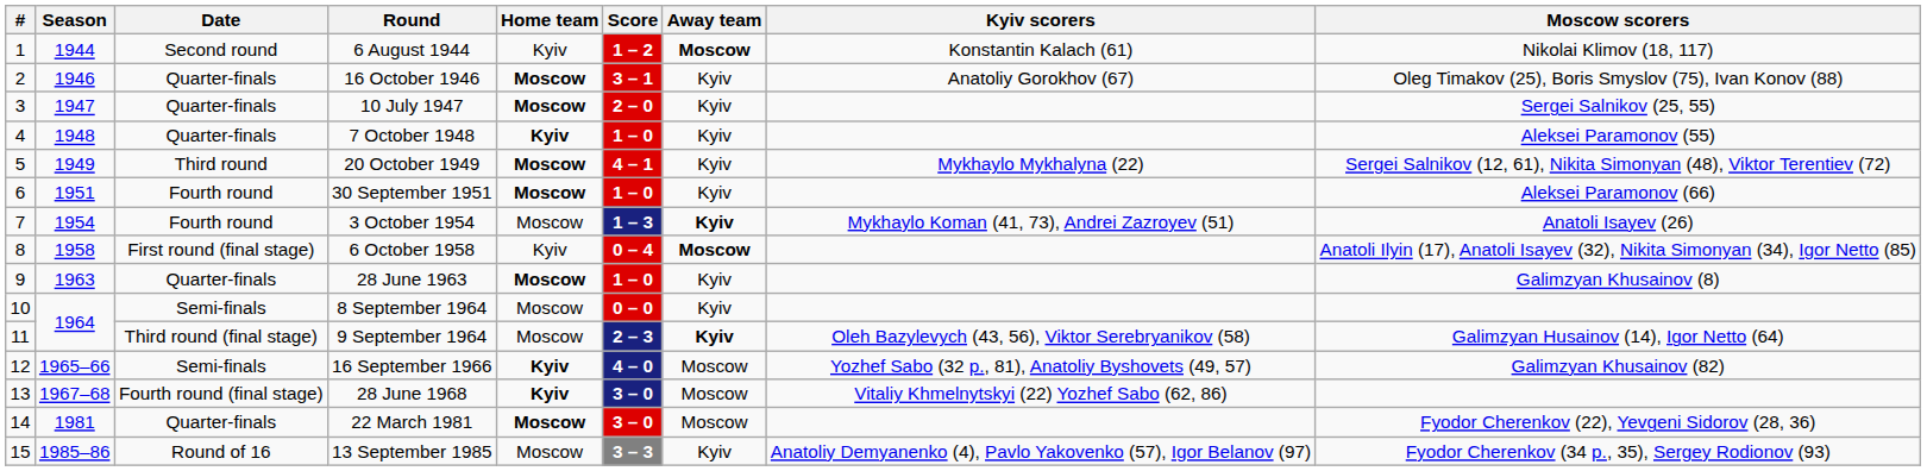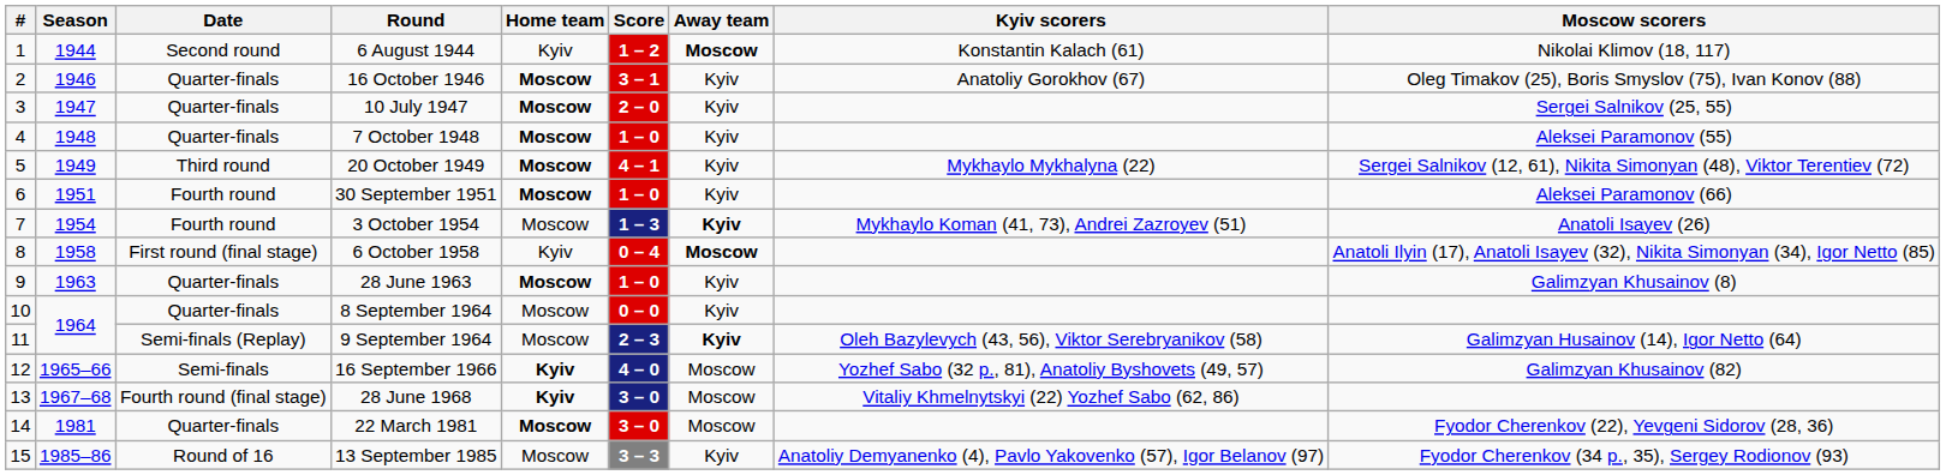7 October 1948 | Home team: Kyiv -> Moscow
8 September 1964 | Date: Semi-finals -> Quarter-finals
9 September 1964 | Date: Third round (final stage) -> Semi-finals (Replay)
